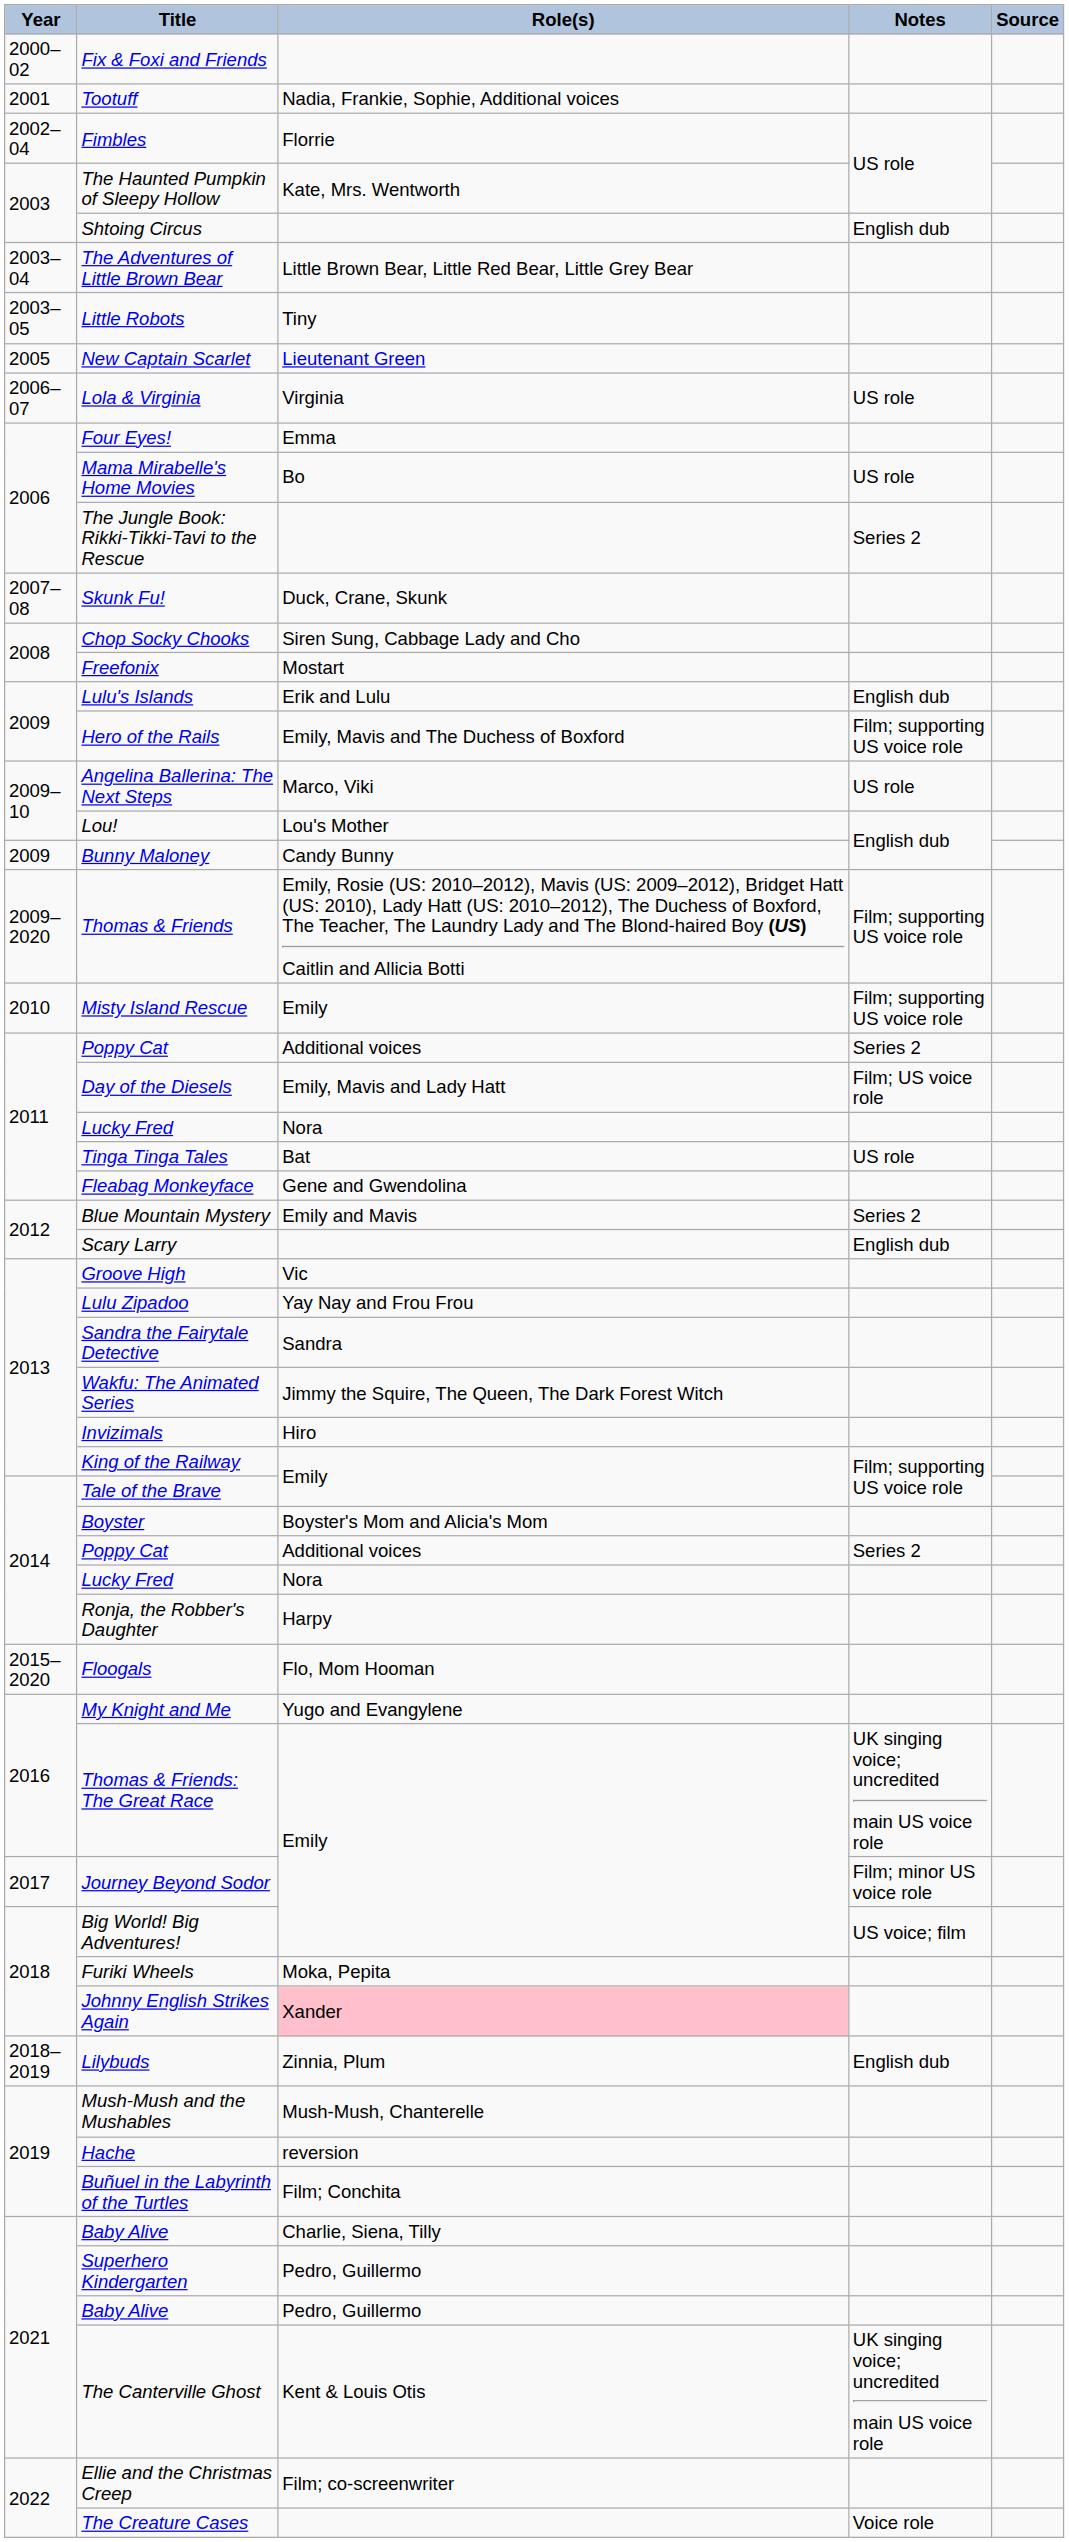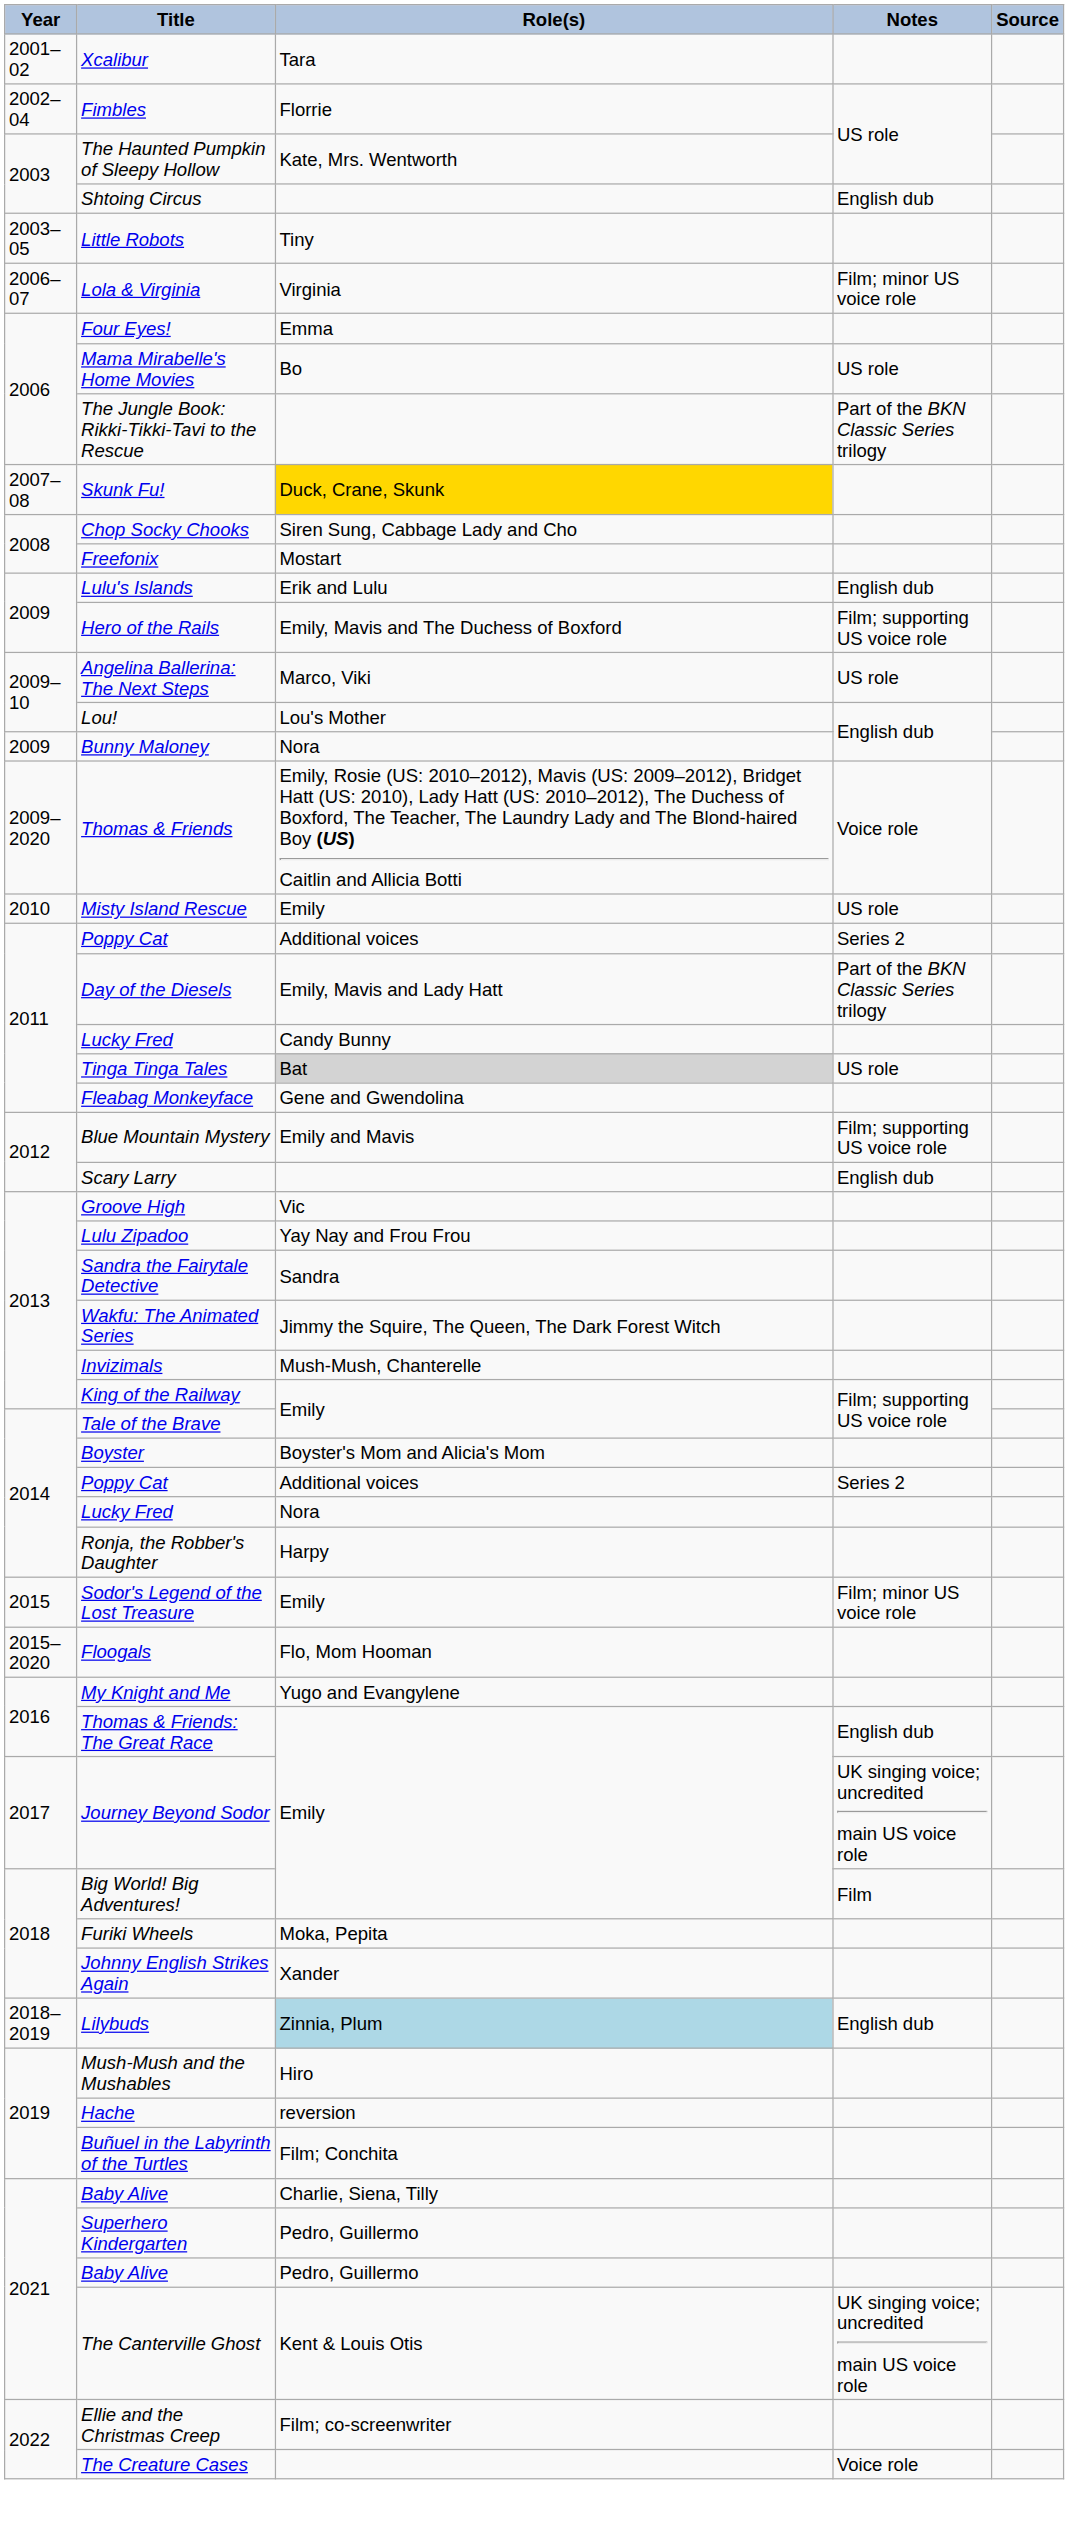+ row: 2001–02 | Xcalibur | Tara
- row: 2000–02 | Fix & Foxi and Friends
- row: 2001 | Tootuff | Nadia, Frankie, Sophie, Additional voices
- row: 2003–04 | The Adventures of Little Brown Bear | Little Brown Bear, Little Red Bear, Little Grey Bear
- row: 2005 | New Captain Scarlet | Lieutenant Green
Lola & Virginia | Notes: US role -> Film; minor US voice role
The Jungle Book: Rikki-Tikki-Tavi to the Rescue | Notes: Series 2 -> Part of the BKN Classic Series trilogy
Skunk Fu! | Role(s): no background -> gold background
Bunny Maloney | Role(s): Candy Bunny -> Nora
Thomas & Friends | Notes: Film; supporting US voice role -> Voice role
Misty Island Rescue | Notes: Film; supporting US voice role -> US role
Day of the Diesels | Notes: Film; US voice role -> Part of the BKN Classic Series trilogy
2011 / Lucky Fred | Role(s): Nora -> Candy Bunny
Tinga Tinga Tales | Role(s): no background -> lightgrey background
Blue Mountain Mystery | Notes: Series 2 -> Film; supporting US voice role
Invizimals | Role(s): Hiro -> Mush-Mush, Chanterelle
+ row: 2015 | Sodor's Legend of the Lost Treasure | Emily | Film; minor US voice role
Thomas & Friends: The Great Race | Notes: UK singing voice; uncredited main US voice role -> English dub
Journey Beyond Sodor | Notes: Film; minor US voice role -> UK singing voice; uncredited main US voice role
Big World! Big Adventures! | Notes: US voice; film -> Film
Johnny English Strikes Again | Role(s): pink background -> no background
Lilybuds | Role(s): no background -> lightblue background
Mush-Mush and the Mushables | Role(s): Mush-Mush, Chanterelle -> Hiro
